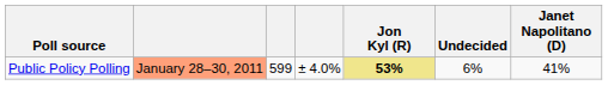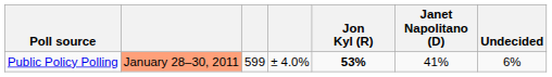columns swapped: Janet Napolitano (D) <-> Undecided
Public Policy Polling | Jon Kyl (R): khaki background -> no background
